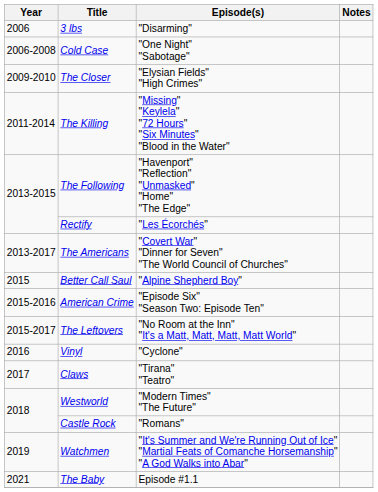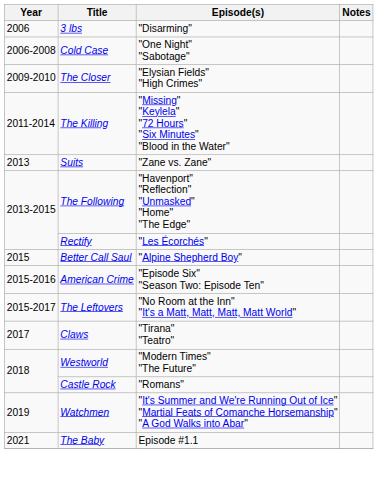+ row: 2013 | Suits | "Zane vs. Zane"
- row: 2013-2017 | The Americans | "Covert War" "Dinner for Seven" "The World Council of Churches"
- row: 2016 | Vinyl | "Cyclone"
